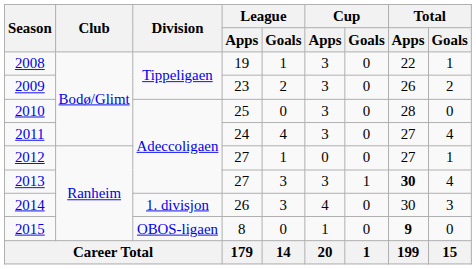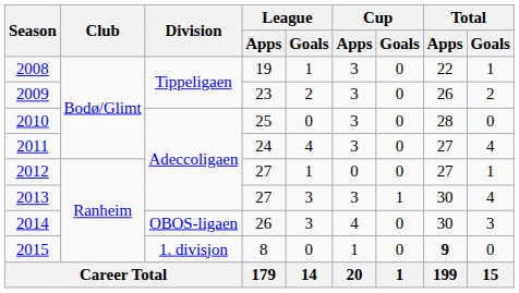2013 | Total / Apps: bold -> normal
2014 | Division: 1. divisjon -> OBOS-ligaen
2015 | Division: OBOS-ligaen -> 1. divisjon
